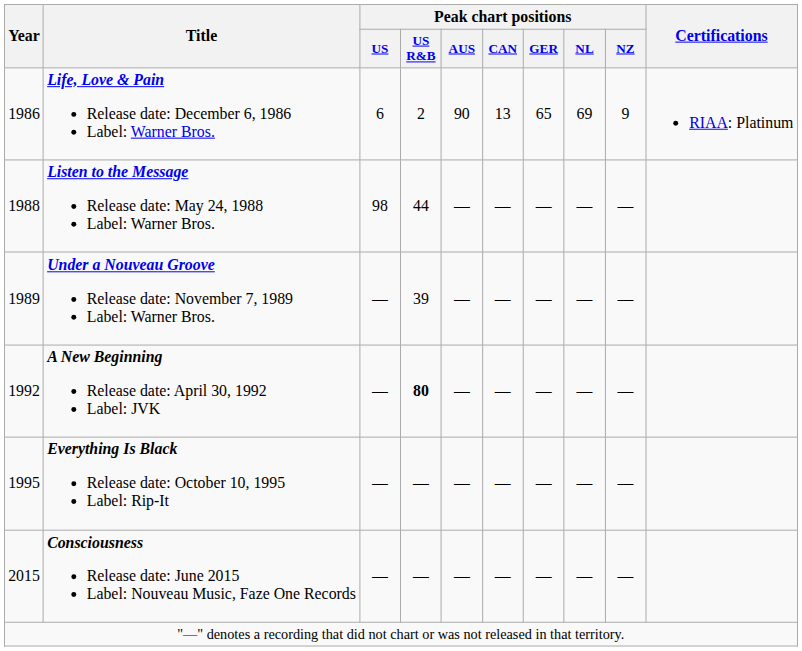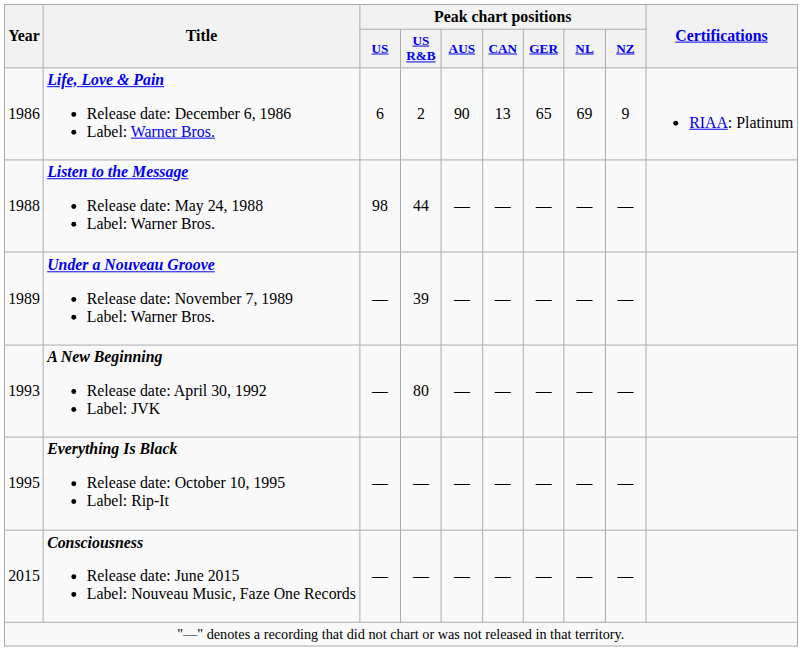A New Beginning Release date: April 30, 1992 Label: JVK | Year: 1992 -> 1993
A New Beginning Release date: April 30, 1992 Label: JVK | Peak chart positions / US R&B: bold -> normal
